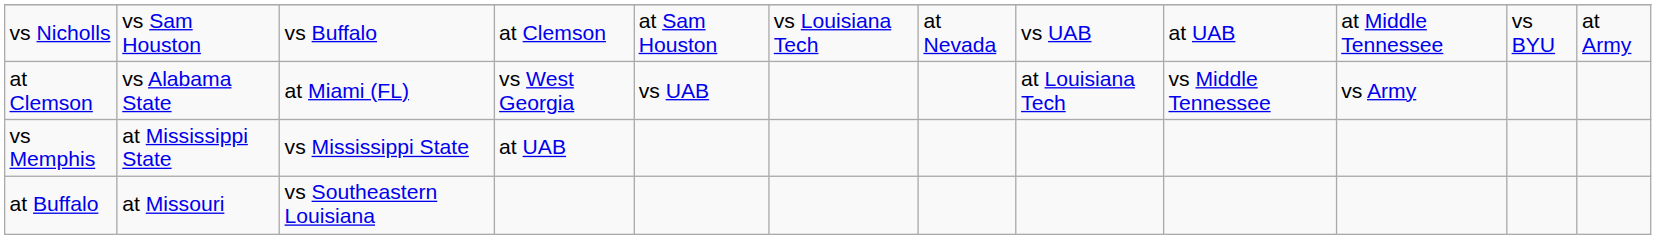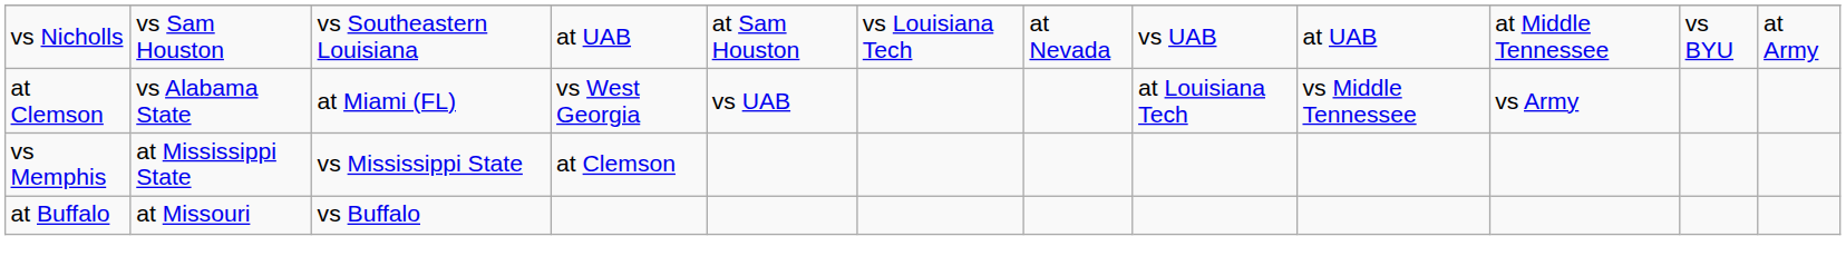vs Nicholls | column 3: vs Buffalo -> vs Southeastern Louisiana
vs Nicholls | column 4: at Clemson -> at UAB
vs Memphis | column 4: at UAB -> at Clemson
at Buffalo | column 3: vs Southeastern Louisiana -> vs Buffalo
